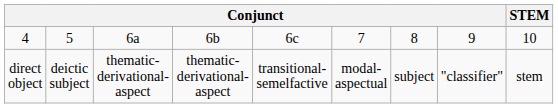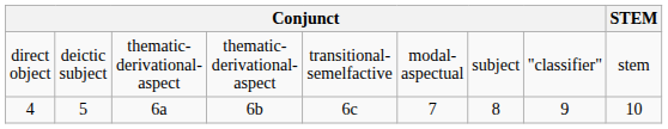rows swapped: 4 <-> direct object
